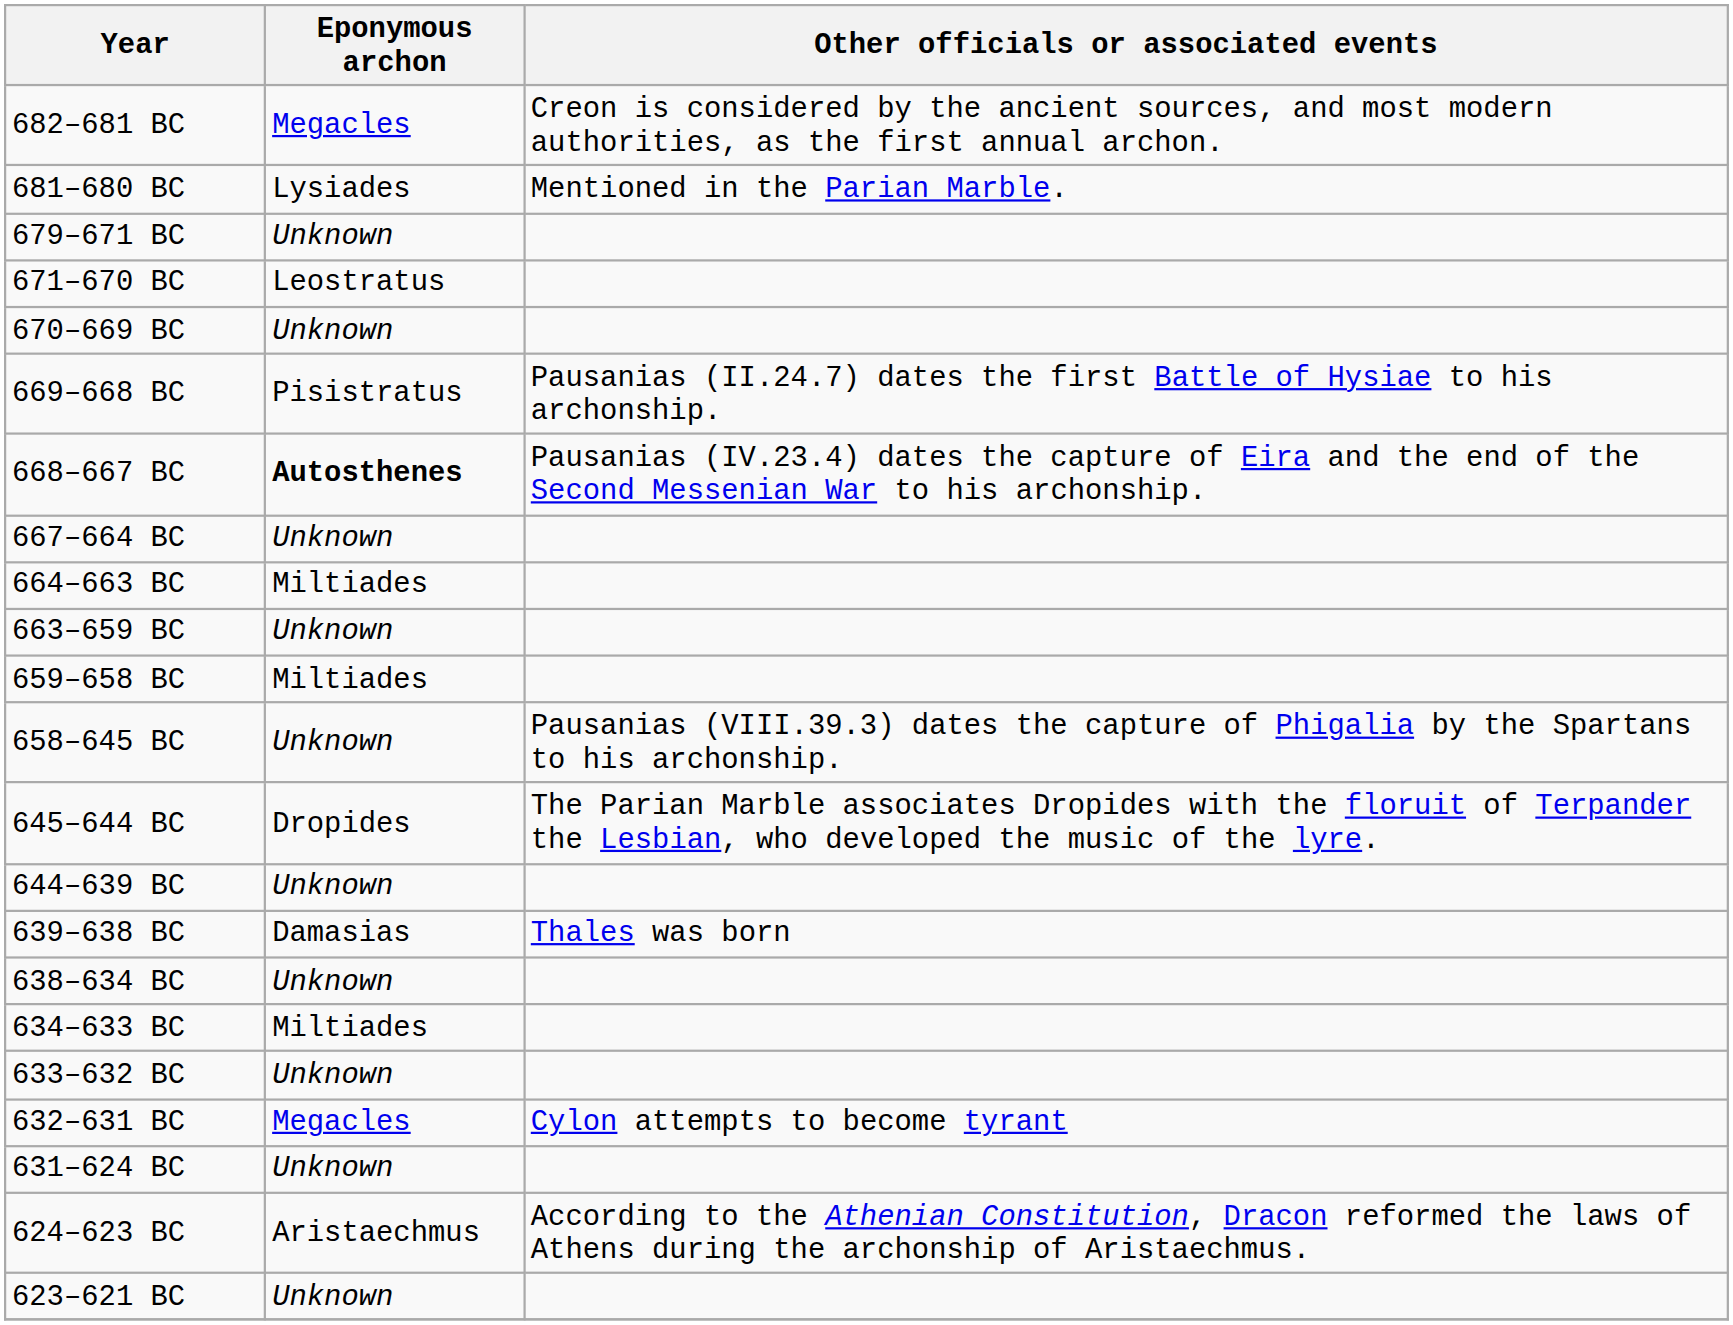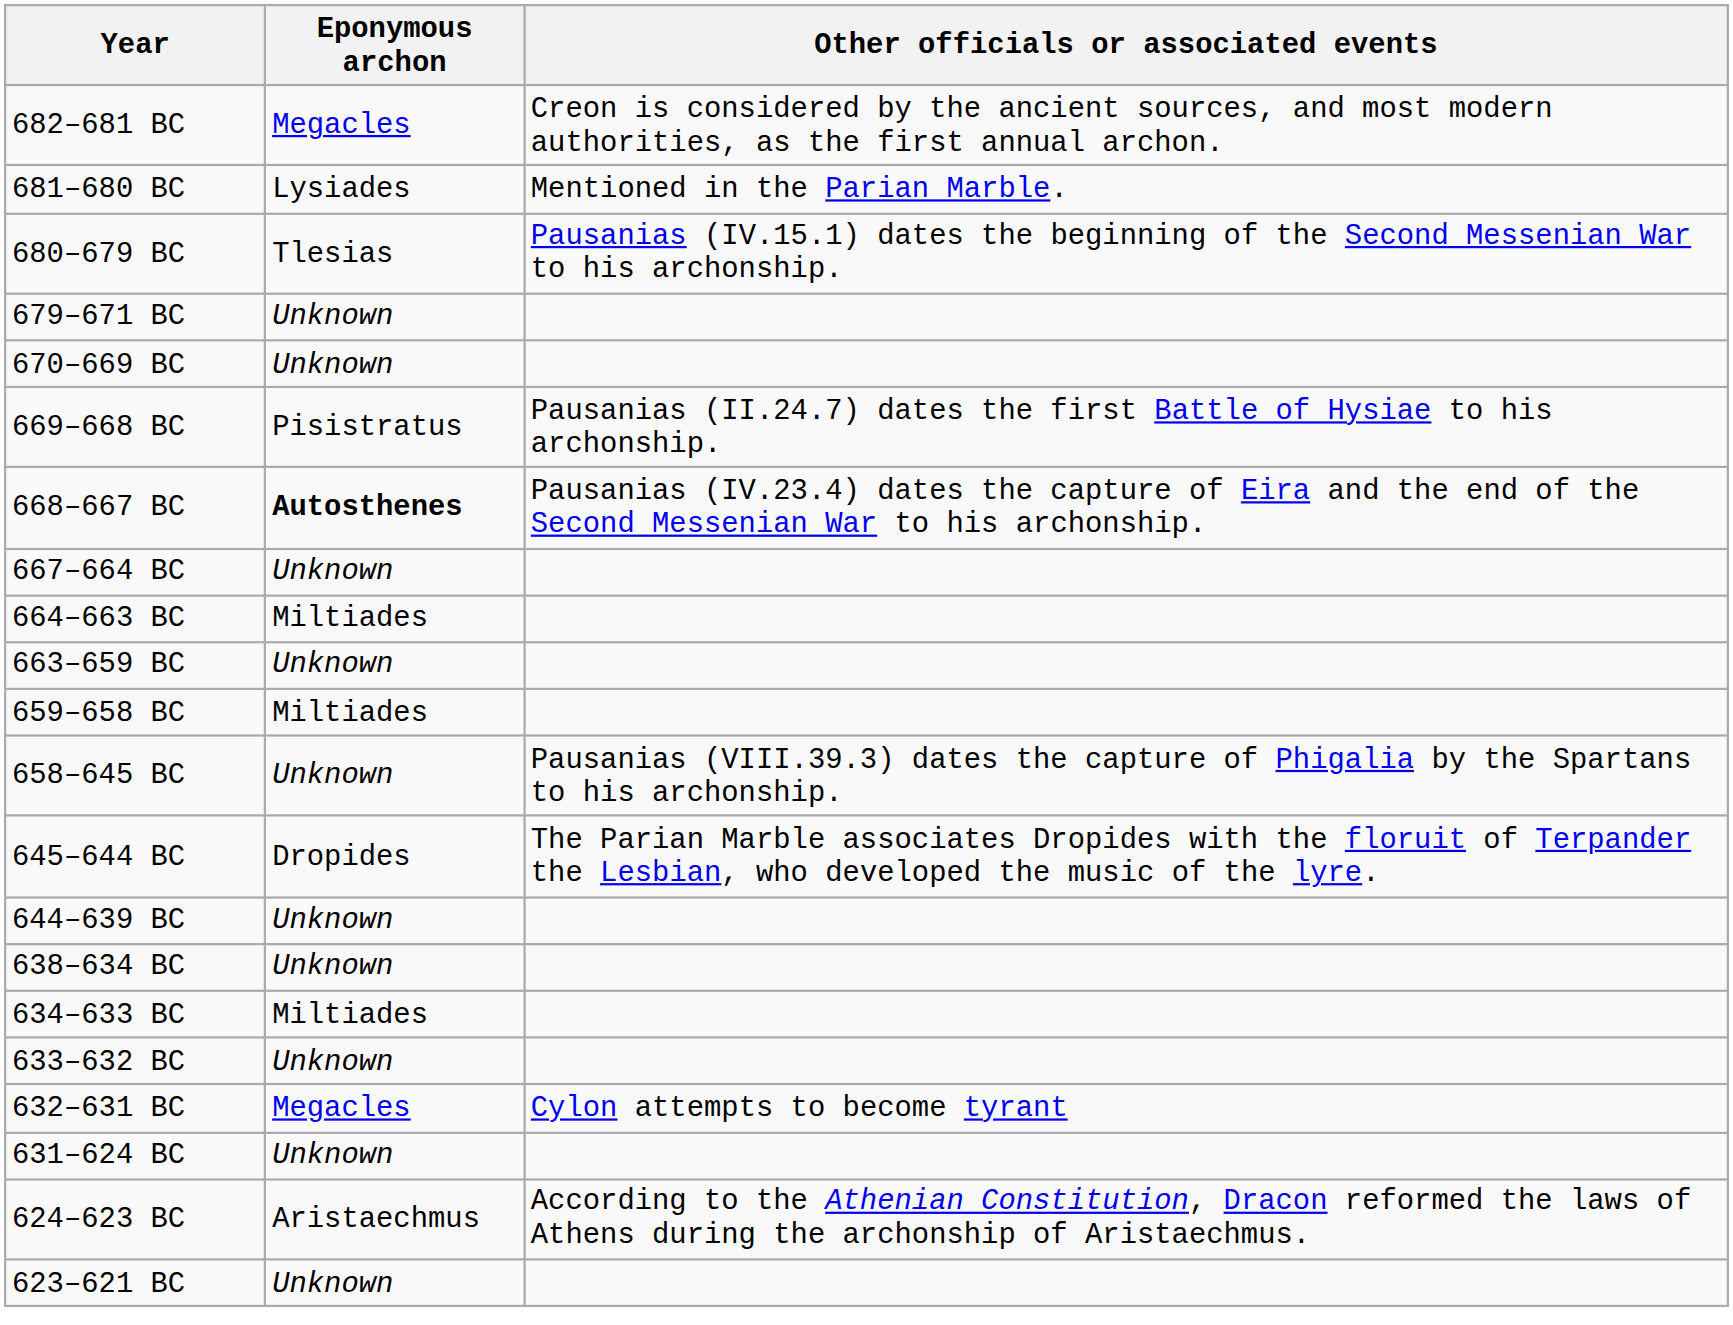+ row: 680–679 BC | Tlesias | Pausanias (IV.15.1) dates the beginning of the Second Messenian War to his archonship.
- row: 671–670 BC | Leostratus
- row: 639–638 BC | Damasias | Thales was born
